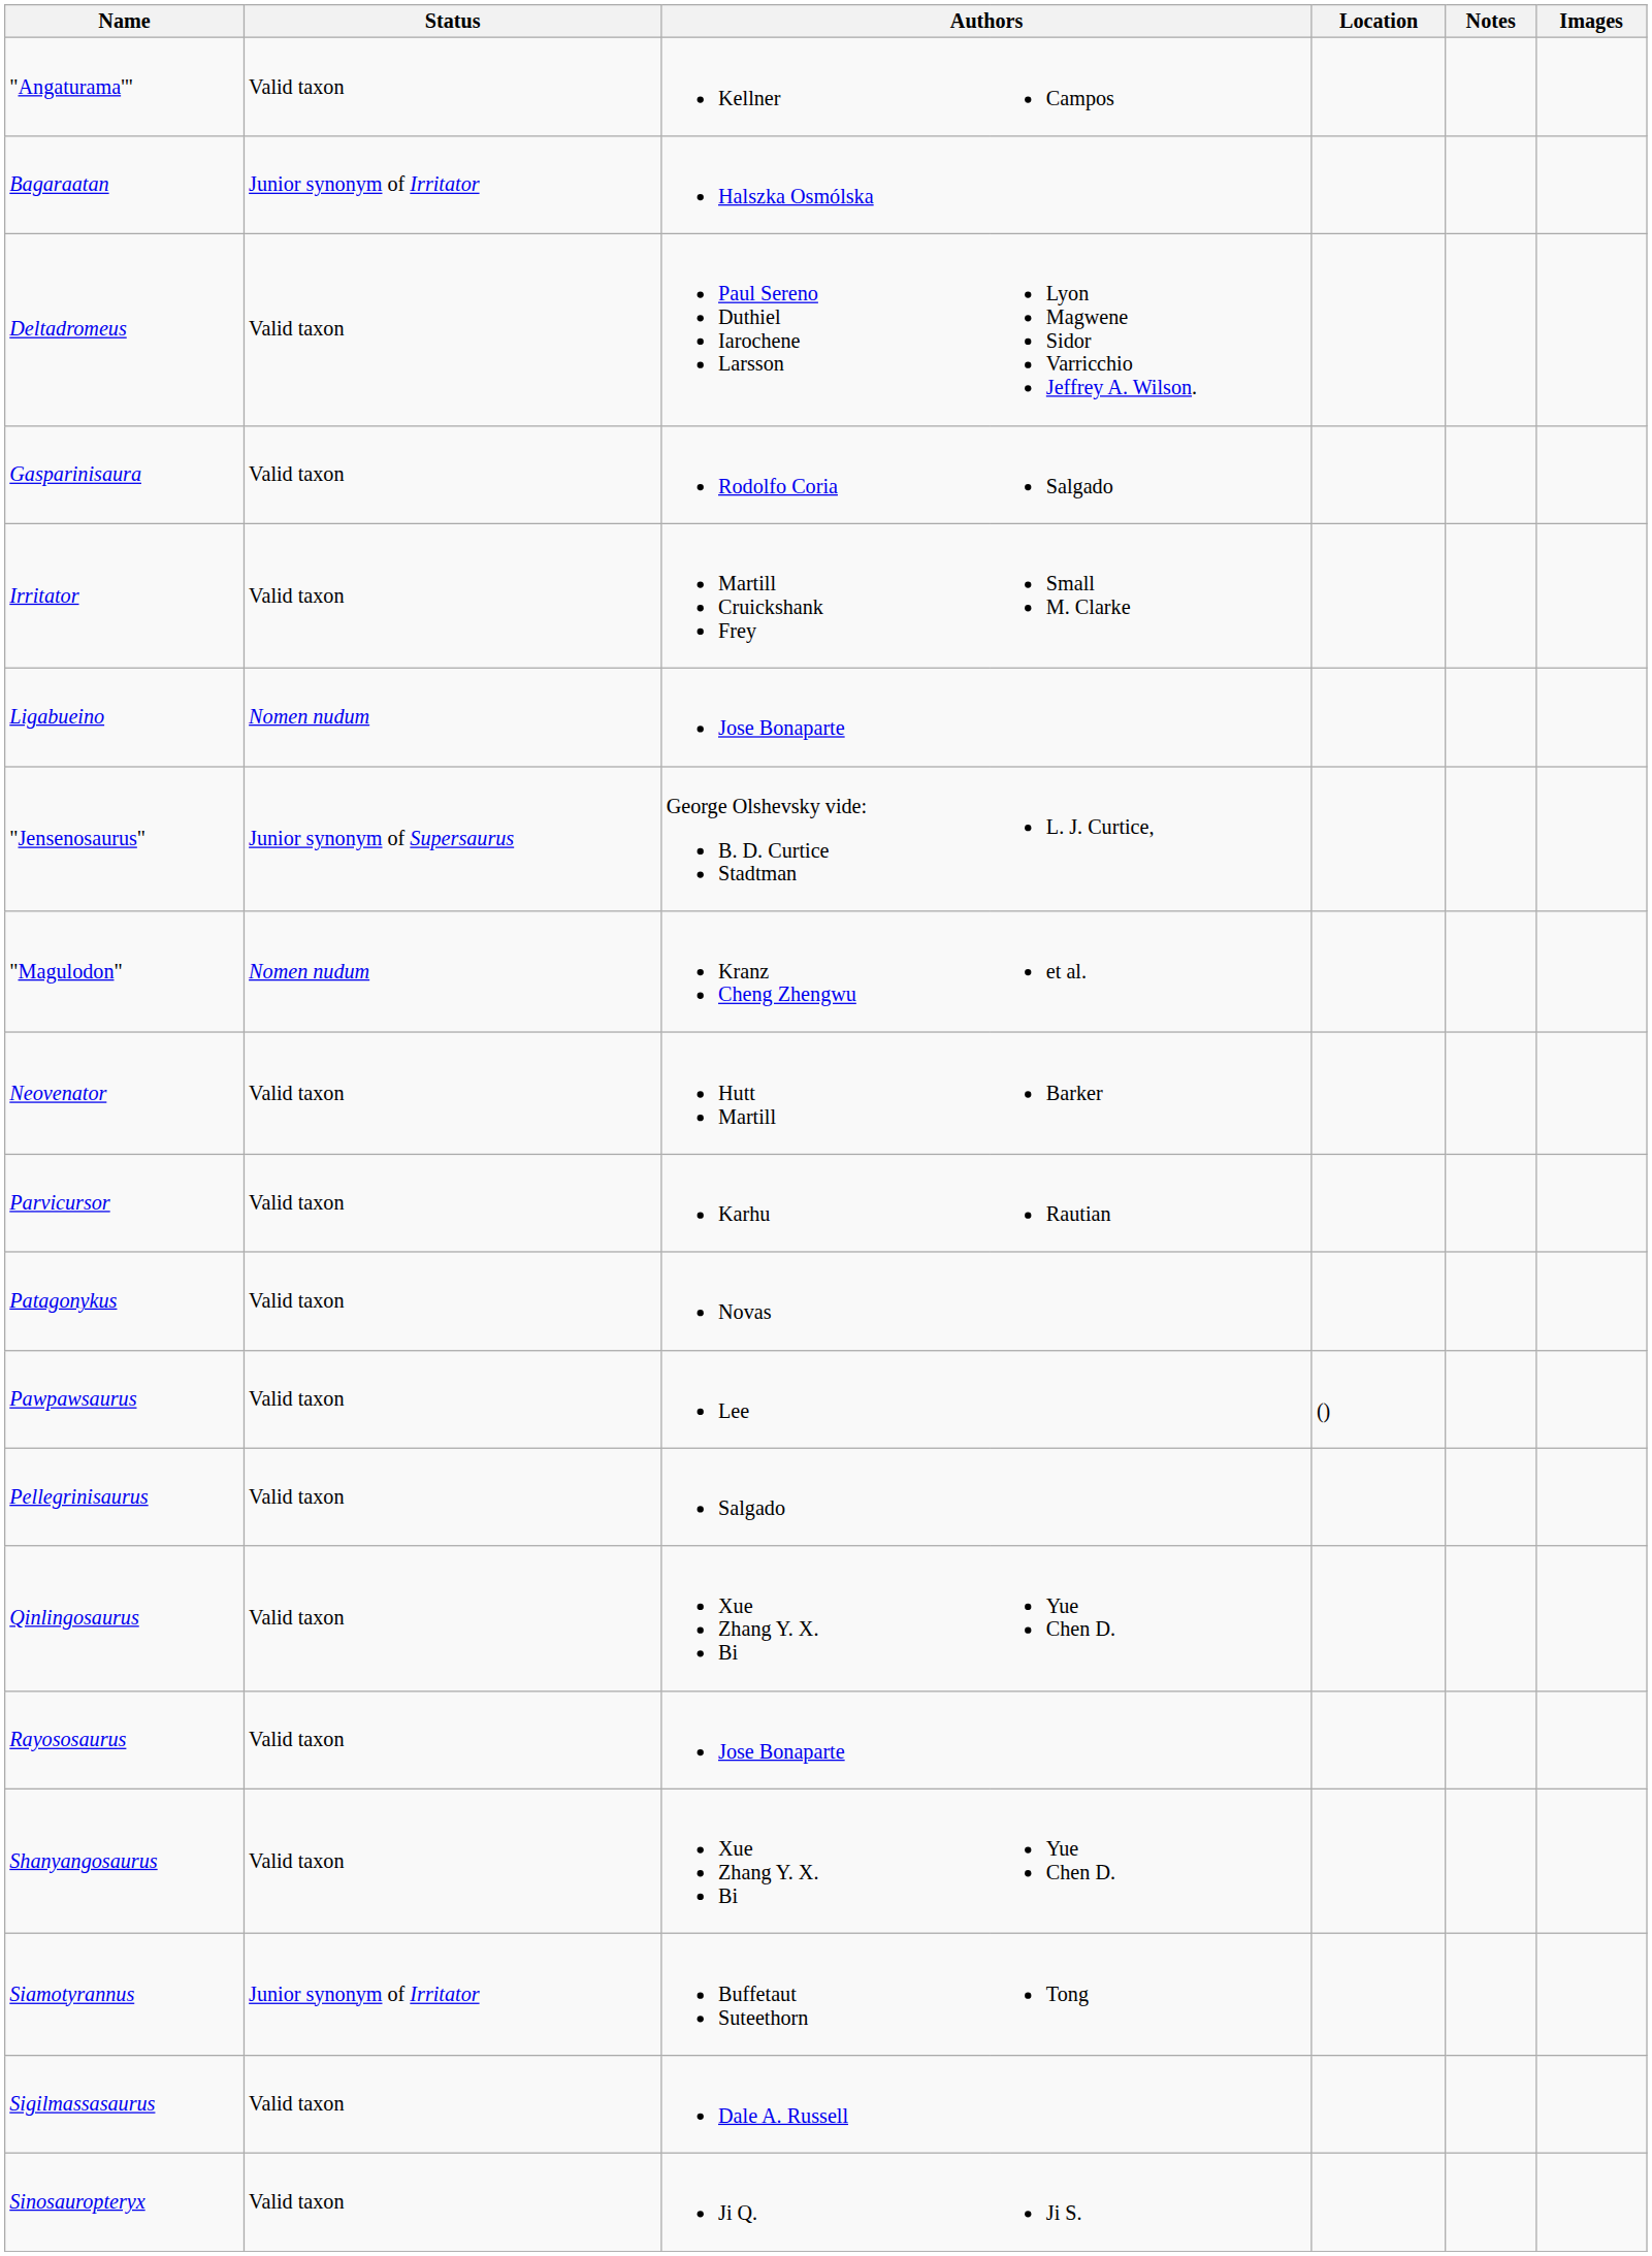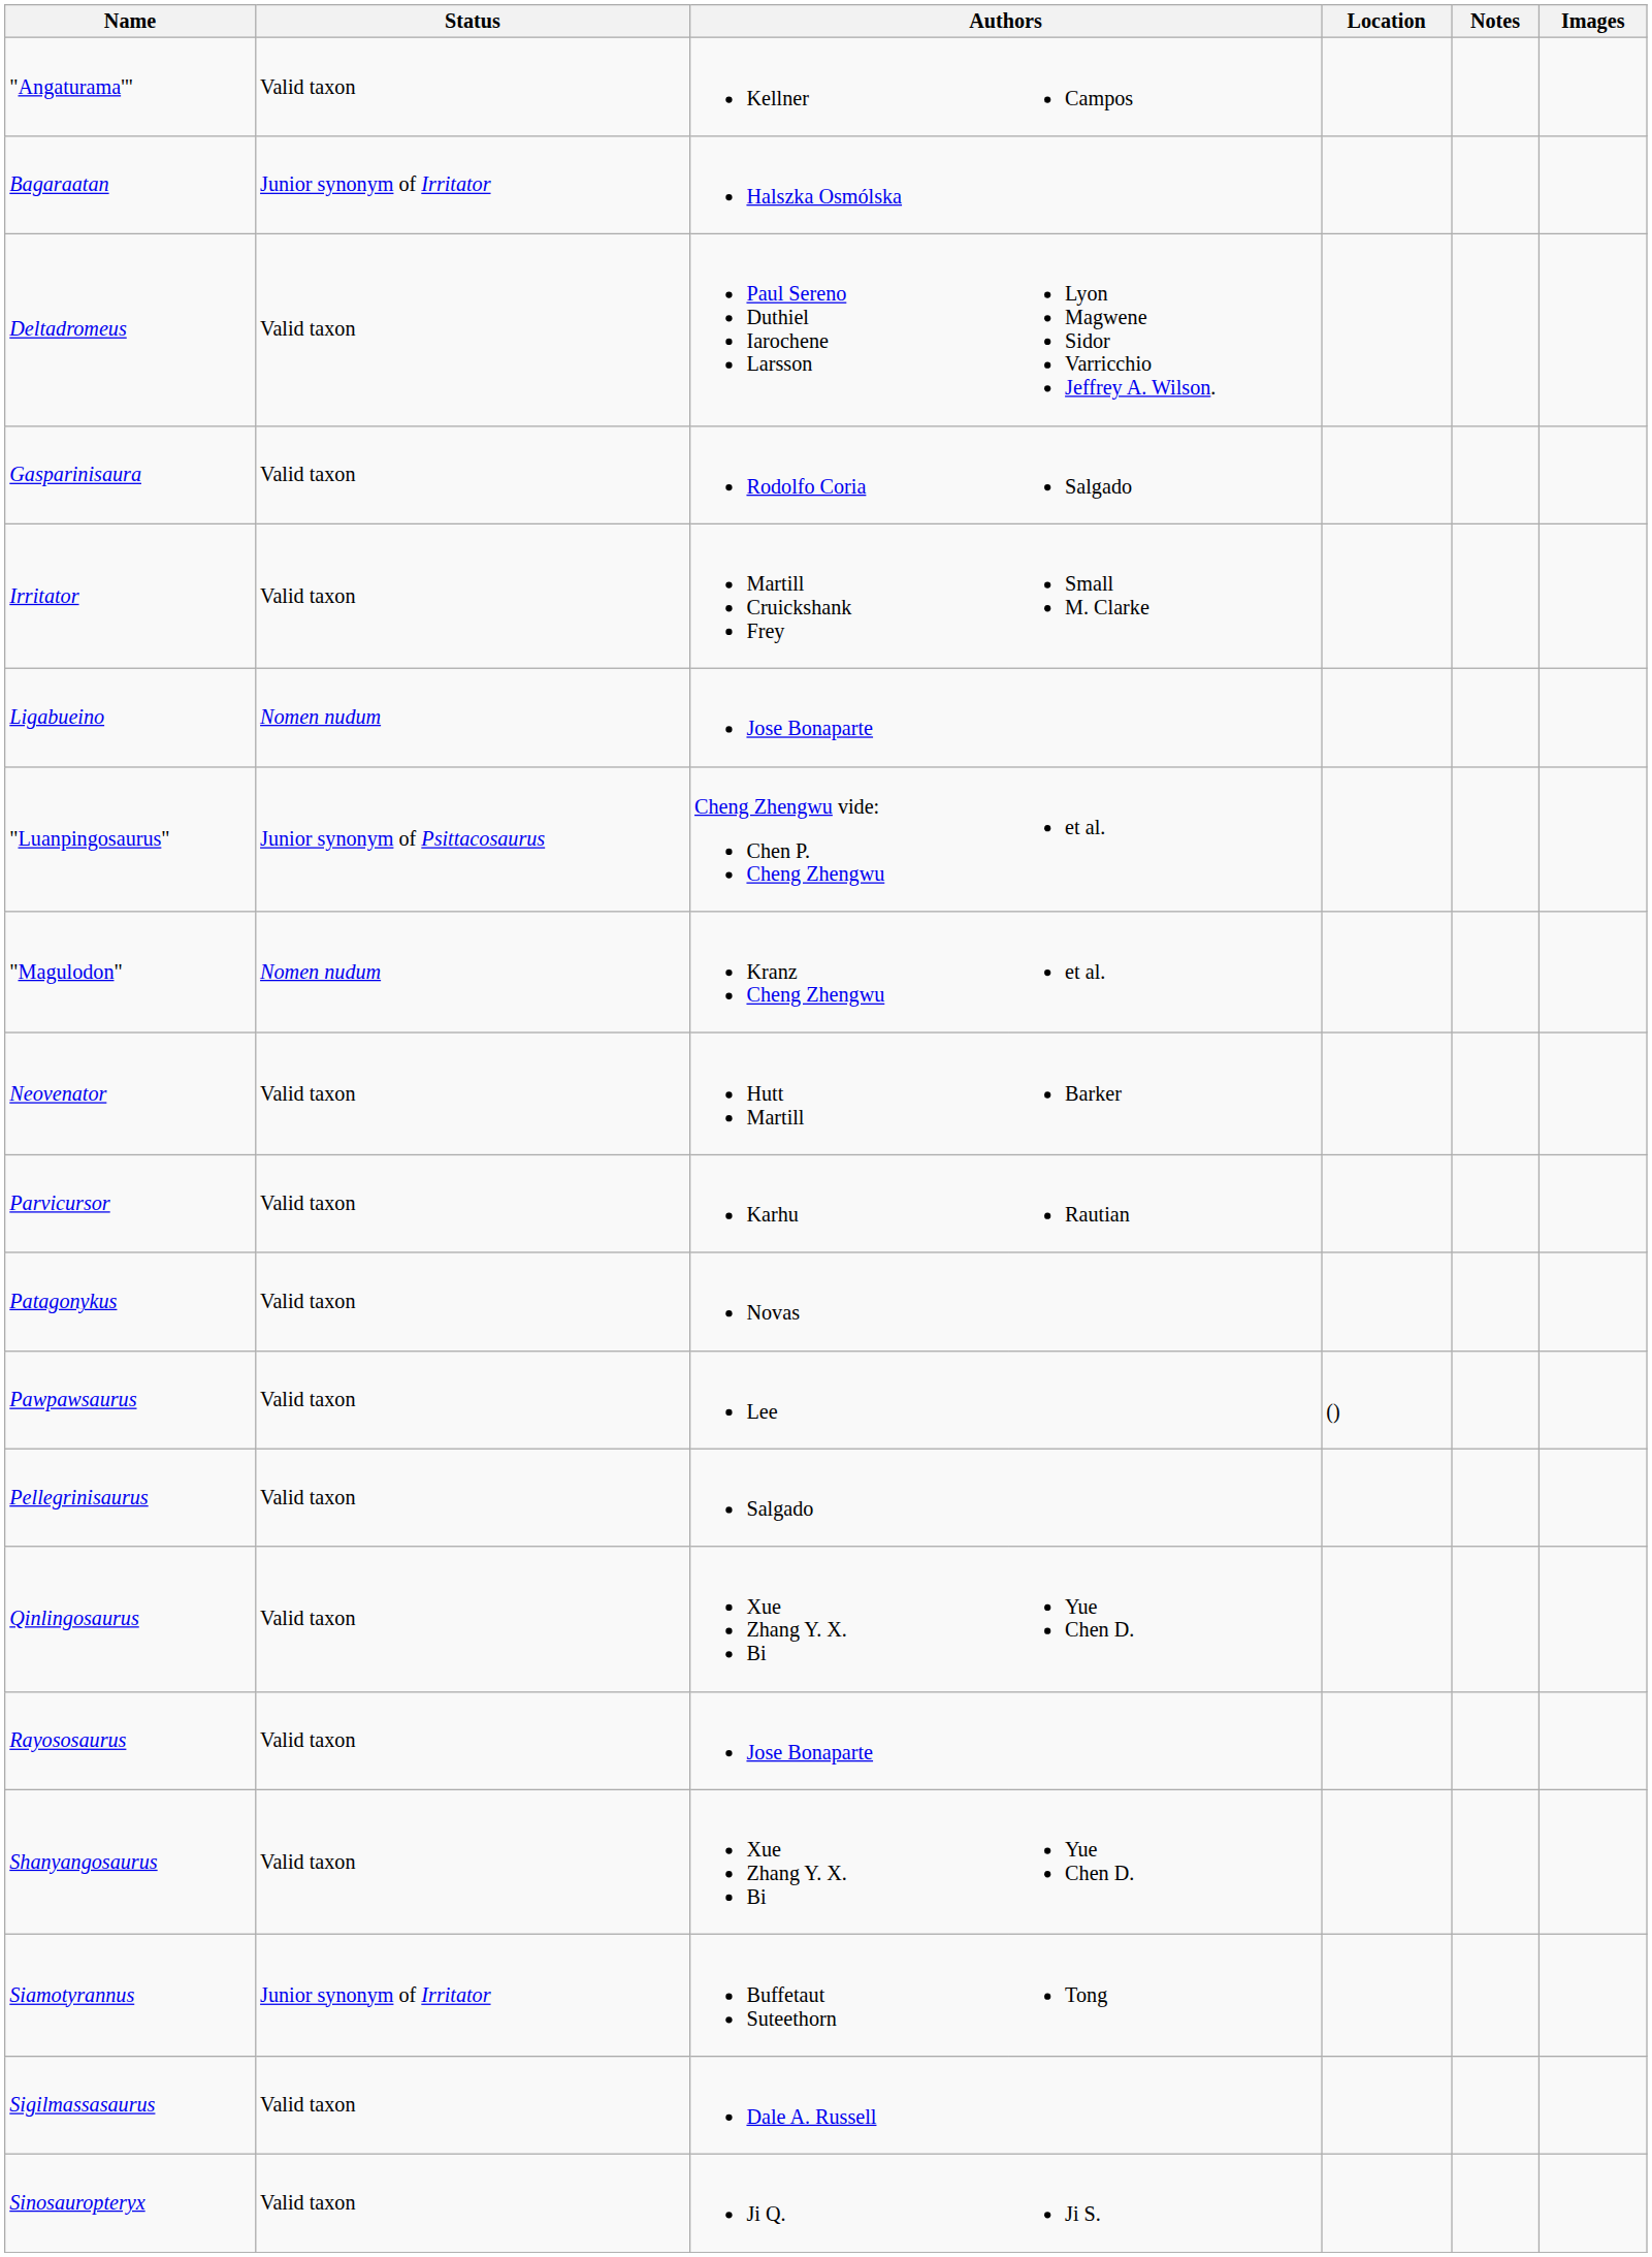- row: "Jensenosaurus" | Junior synonym of Supersaurus | George Olshevsky vide: B. D. Curtice Stadtman | L. J. Curtice,
+ row: "Luanpingosaurus" | Junior synonym of Psittacosaurus | Cheng Zhengwu vide: Chen P. Cheng Zhengwu | et al.
